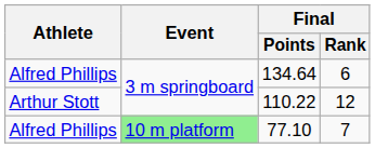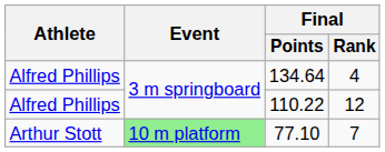134.64 | Final / Rank: 6 -> 4
110.22 | Athlete: Arthur Stott -> Alfred Phillips
77.10 | Athlete: Alfred Phillips -> Arthur Stott
